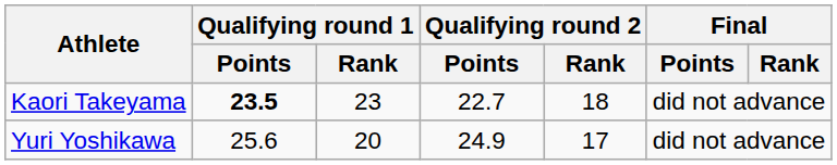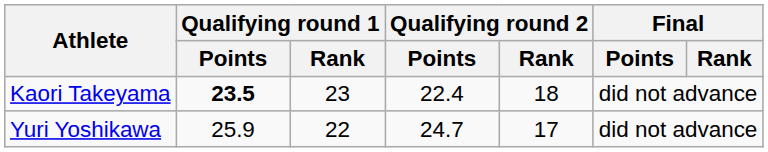Kaori Takeyama | Qualifying round 2 / Points: 22.7 -> 22.4
Yuri Yoshikawa | Qualifying round 1 / Points: 25.6 -> 25.9
Yuri Yoshikawa | Qualifying round 1 / Rank: 20 -> 22
Yuri Yoshikawa | Qualifying round 2 / Points: 24.9 -> 24.7
